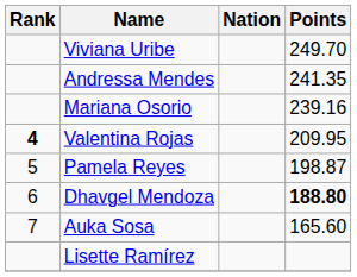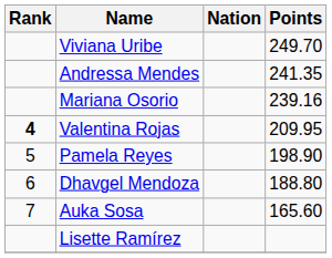Pamela Reyes | Points: 198.87 -> 198.90
Dhavgel Mendoza | Points: bold -> normal
